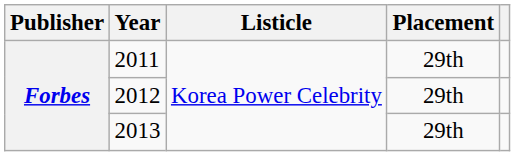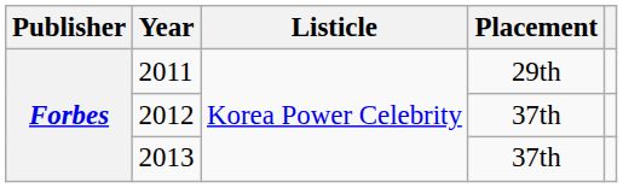2012 | Placement: 29th -> 37th
2013 | Placement: 29th -> 37th
